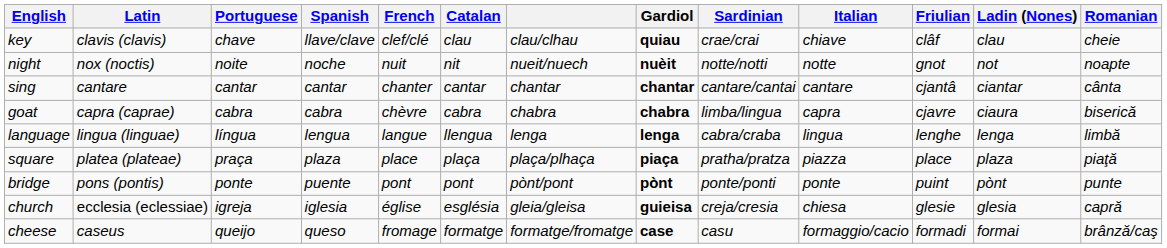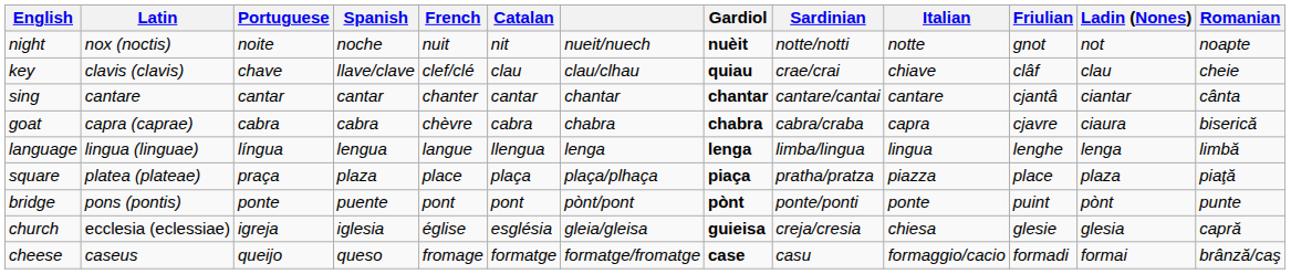rows swapped: key <-> night
goat | Sardinian: limba/lingua -> cabra/craba
language | Sardinian: cabra/craba -> limba/lingua
